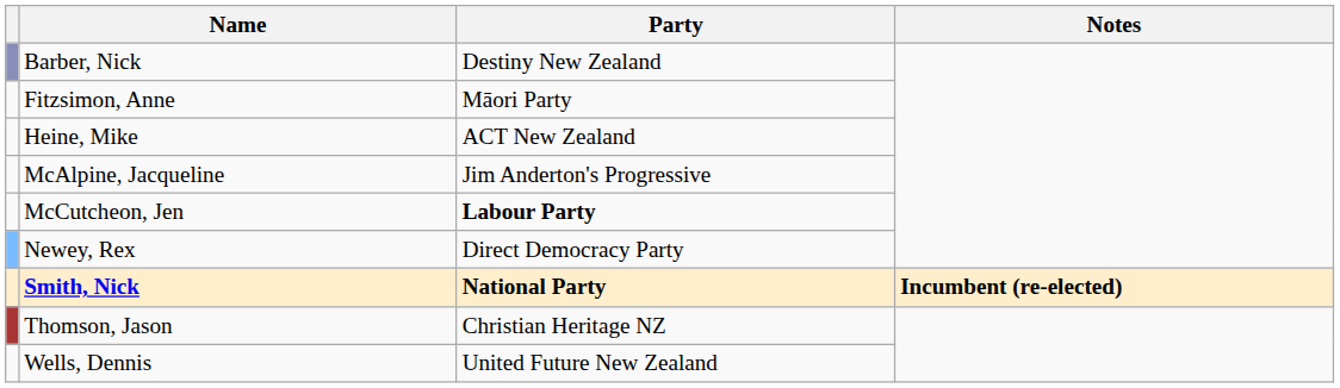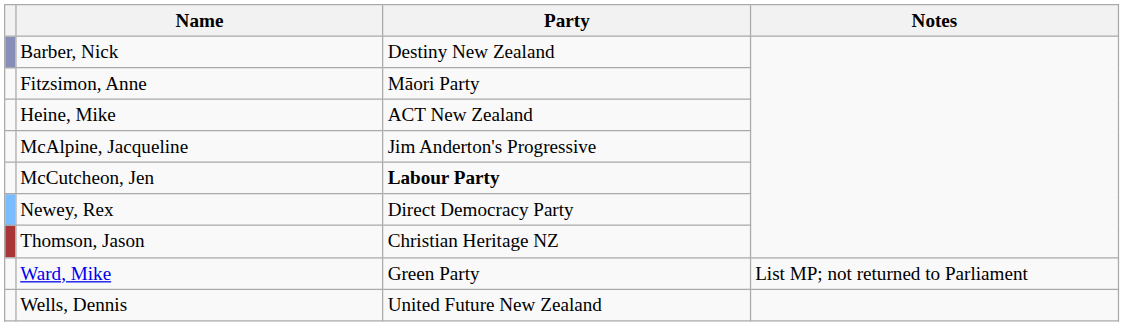- row: Smith, Nick | National Party | Incumbent (re-elected)
+ row: Ward, Mike | Green Party | List MP; not returned to Parliament
